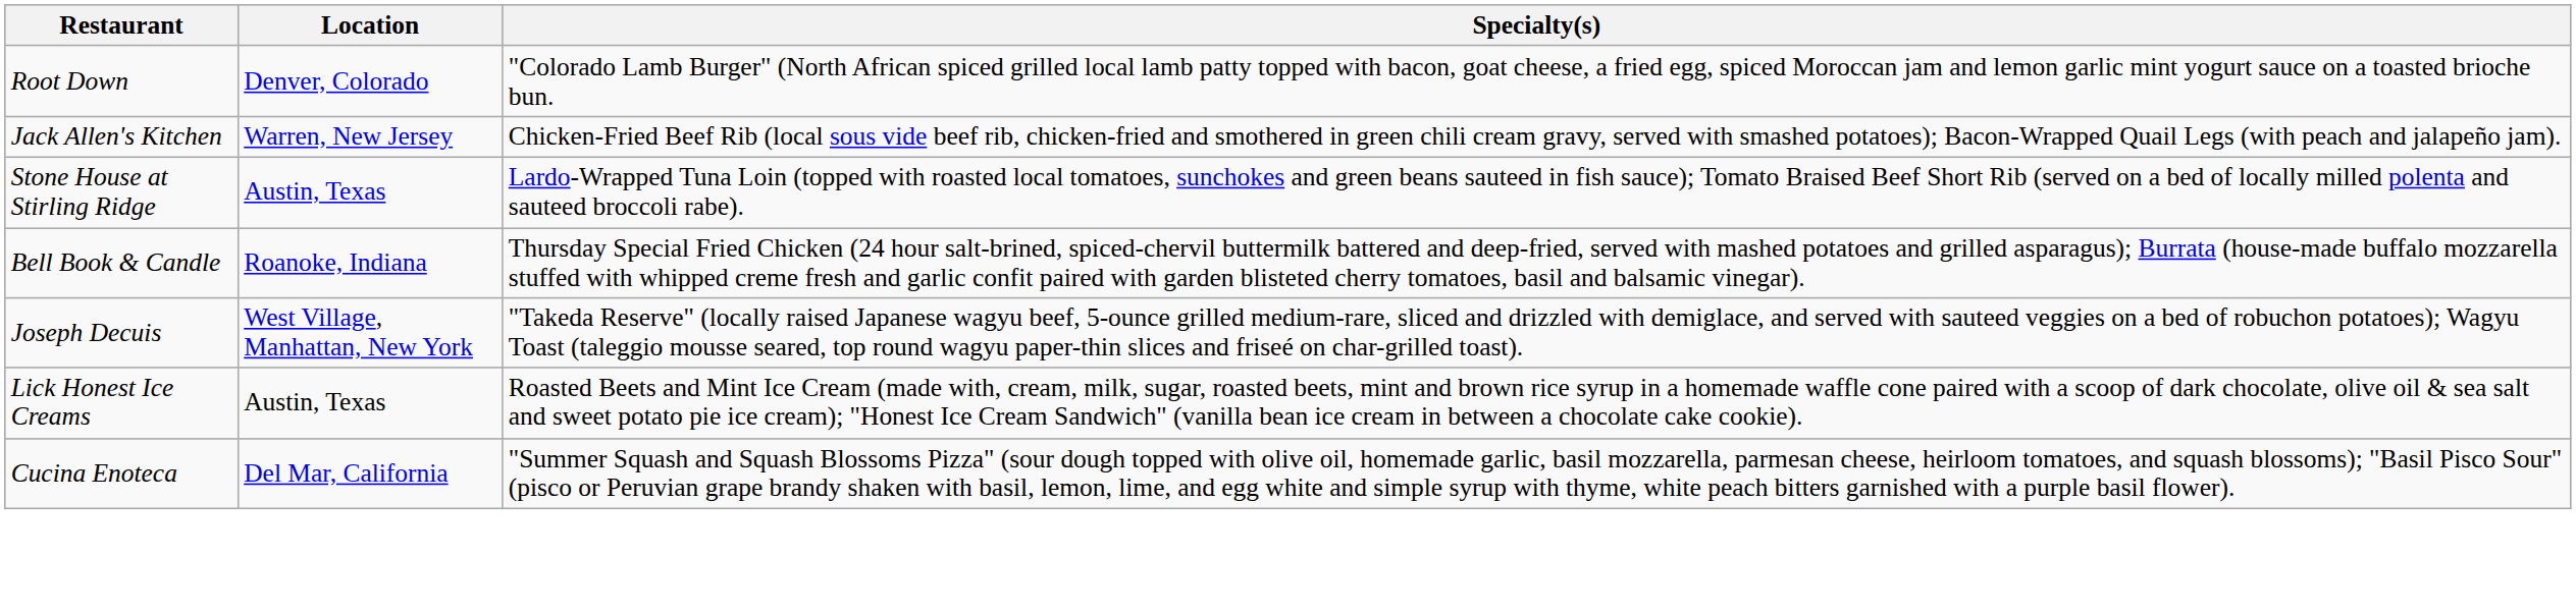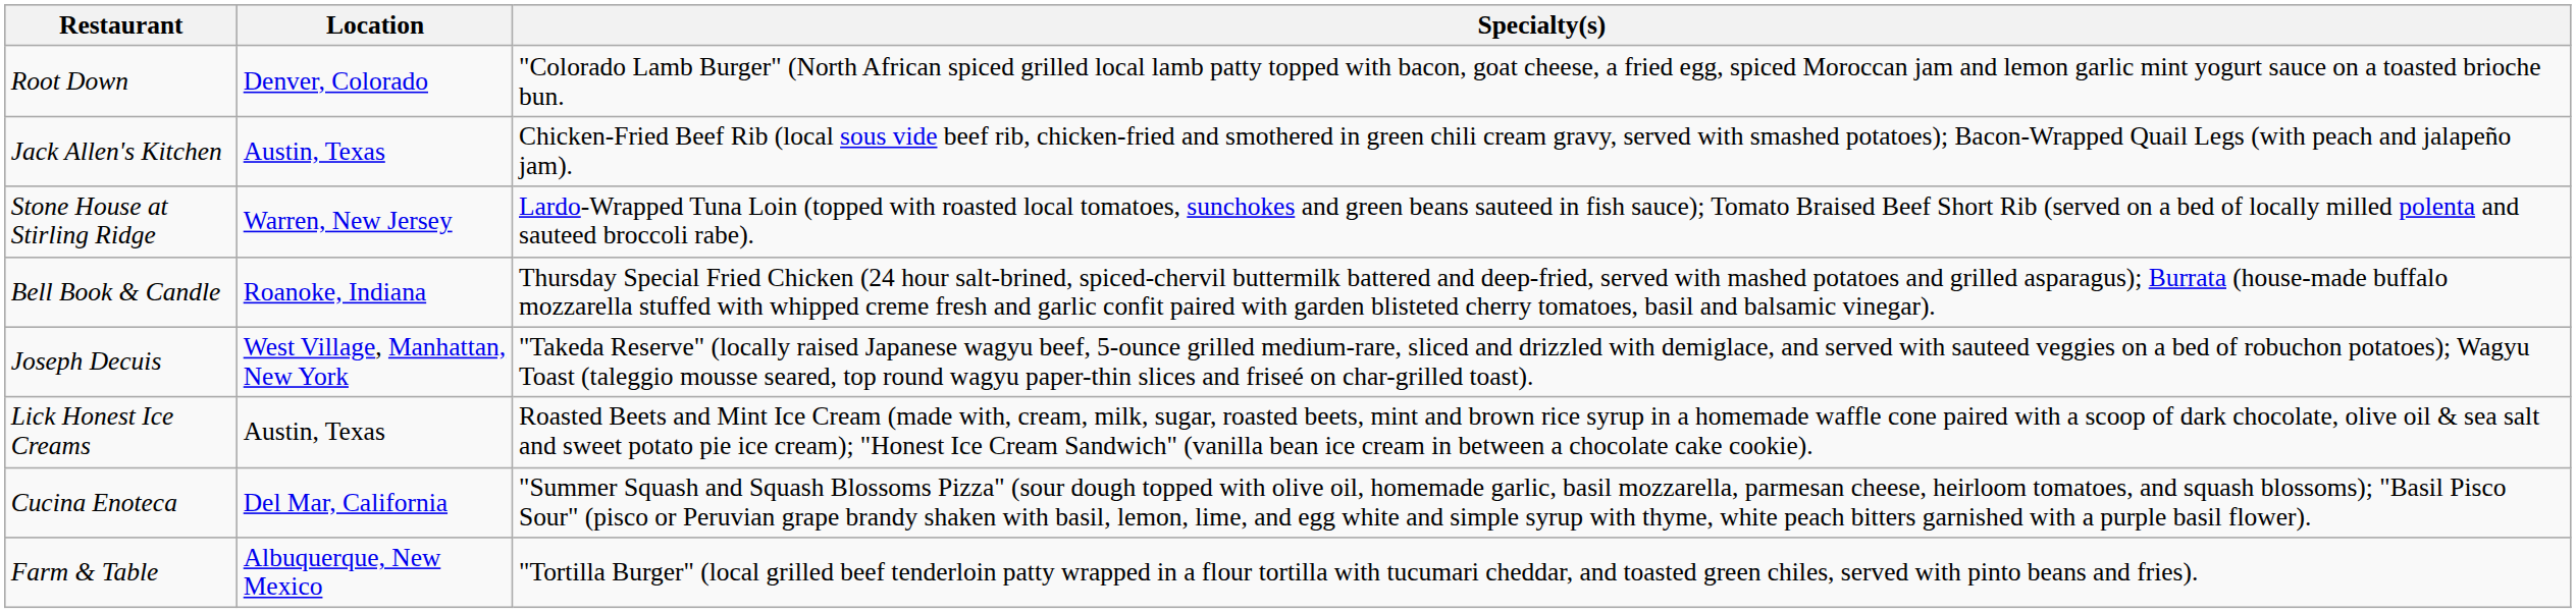Jack Allen's Kitchen | Location: Warren, New Jersey -> Austin, Texas
Stone House at Stirling Ridge | Location: Austin, Texas -> Warren, New Jersey
+ row: Farm & Table | Albuquerque, New Mexico | "Tortilla Burger" (local grilled beef tenderloin patty wrapped in a flour tortilla with tucumari cheddar, and toasted green chiles, served with pinto beans and fries).
